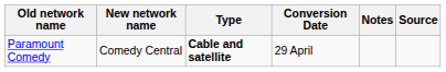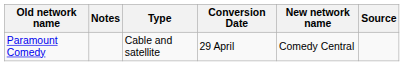columns swapped: New network name <-> Notes
Paramount Comedy | Type: bold -> normal
